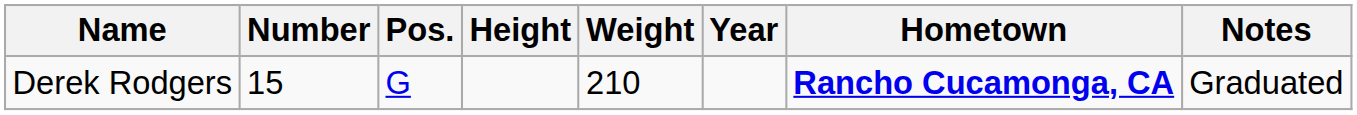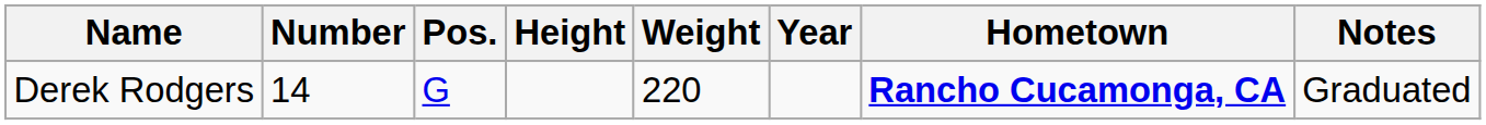Derek Rodgers | Number: 15 -> 14
Derek Rodgers | Weight: 210 -> 220
